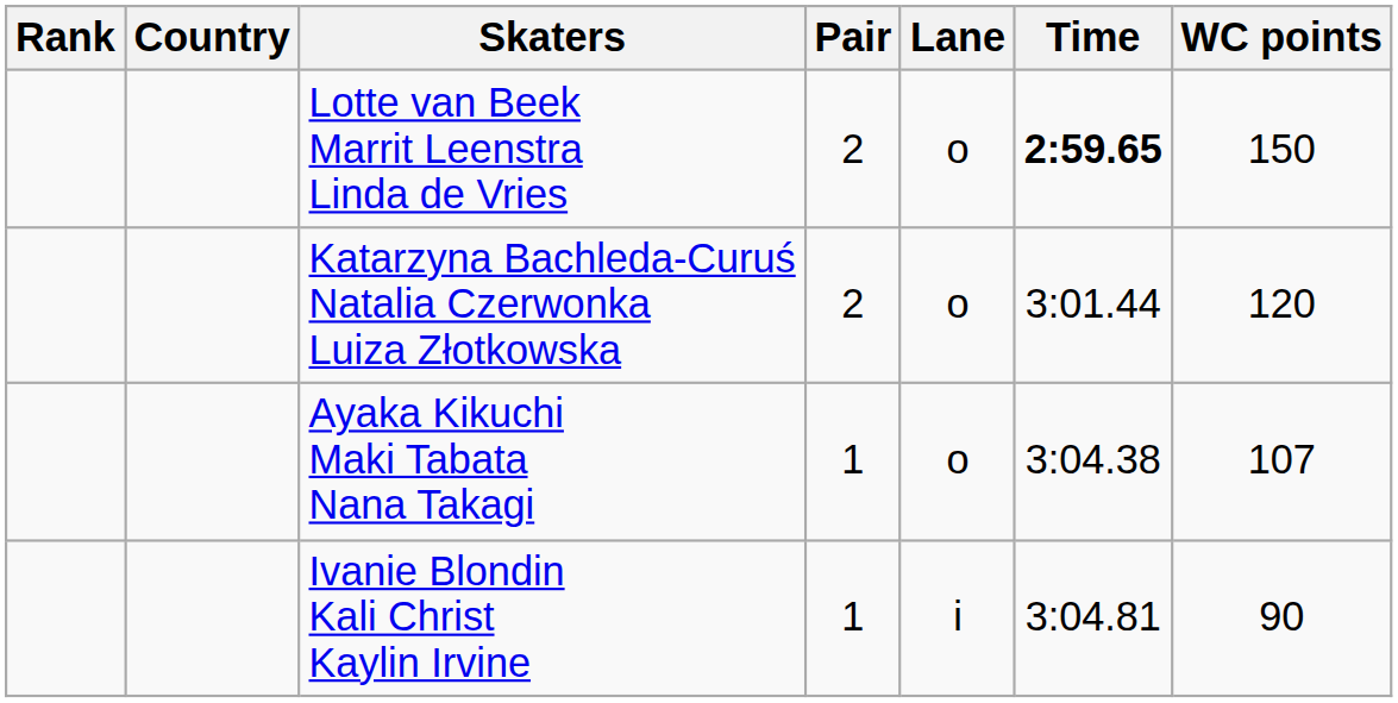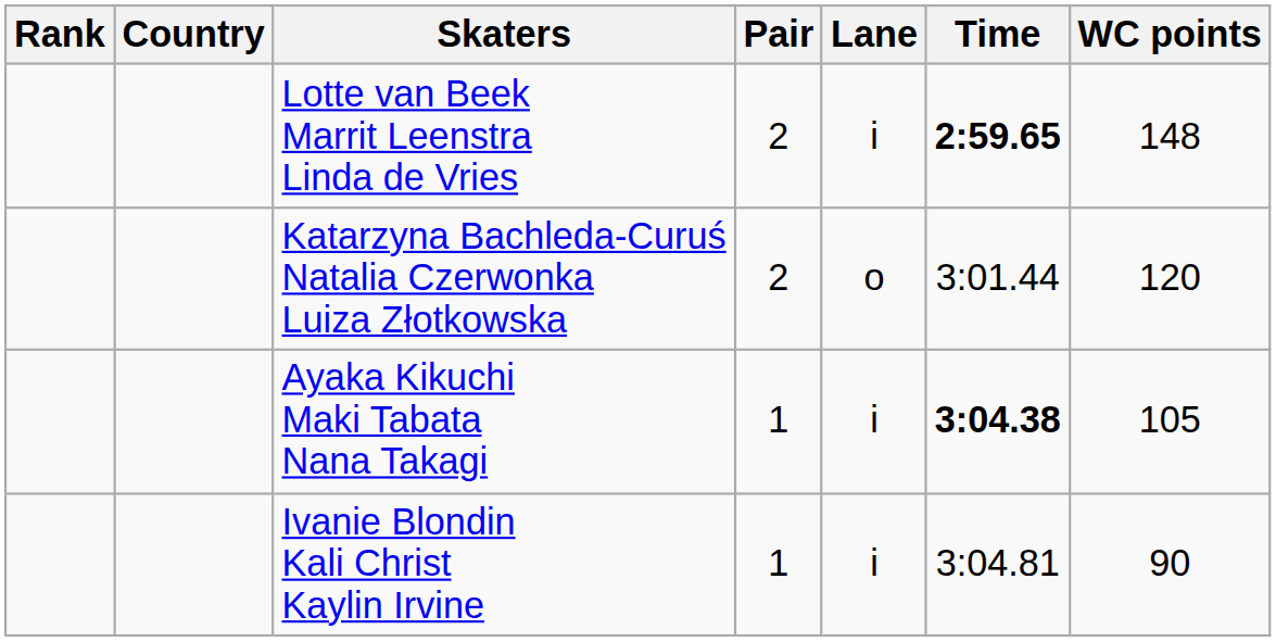Lotte van Beek Marrit Leenstra Linda de Vries | Lane: o -> i
Lotte van Beek Marrit Leenstra Linda de Vries | WC points: 150 -> 148
Ayaka Kikuchi Maki Tabata Nana Takagi | Lane: o -> i
Ayaka Kikuchi Maki Tabata Nana Takagi | Time: normal -> bold
Ayaka Kikuchi Maki Tabata Nana Takagi | WC points: 107 -> 105
